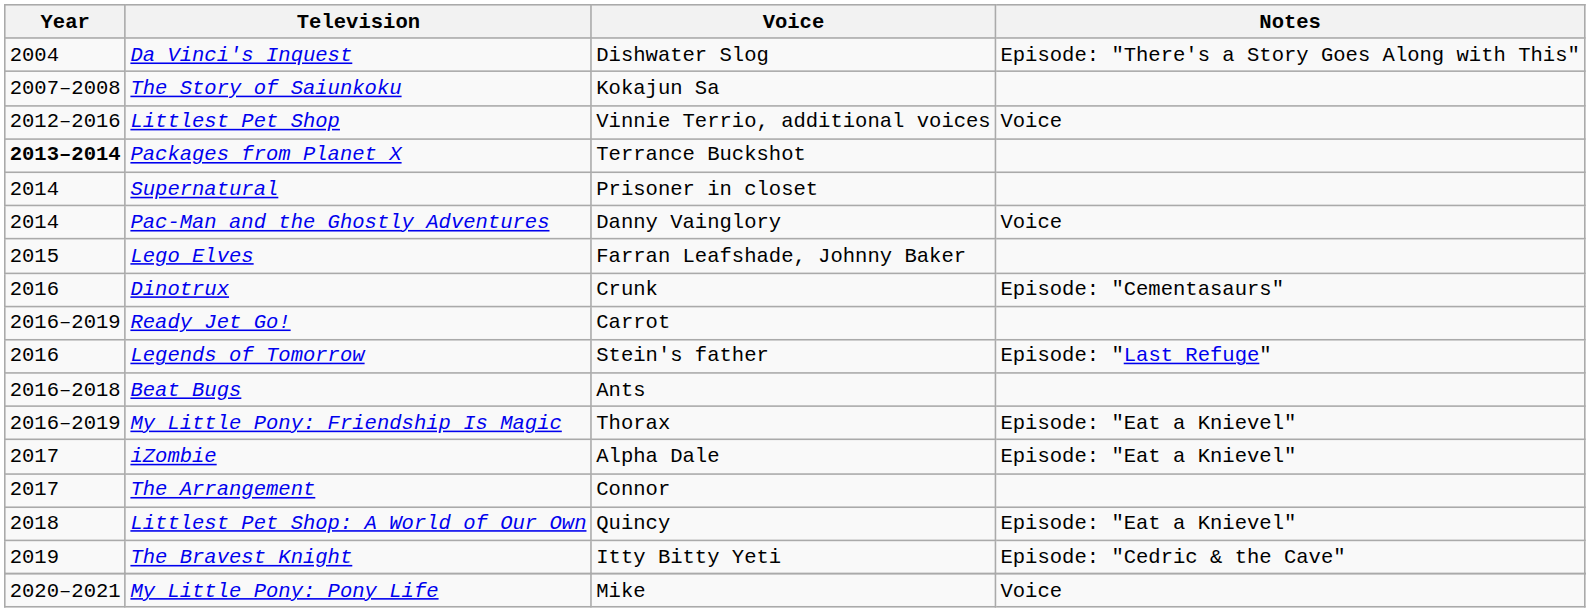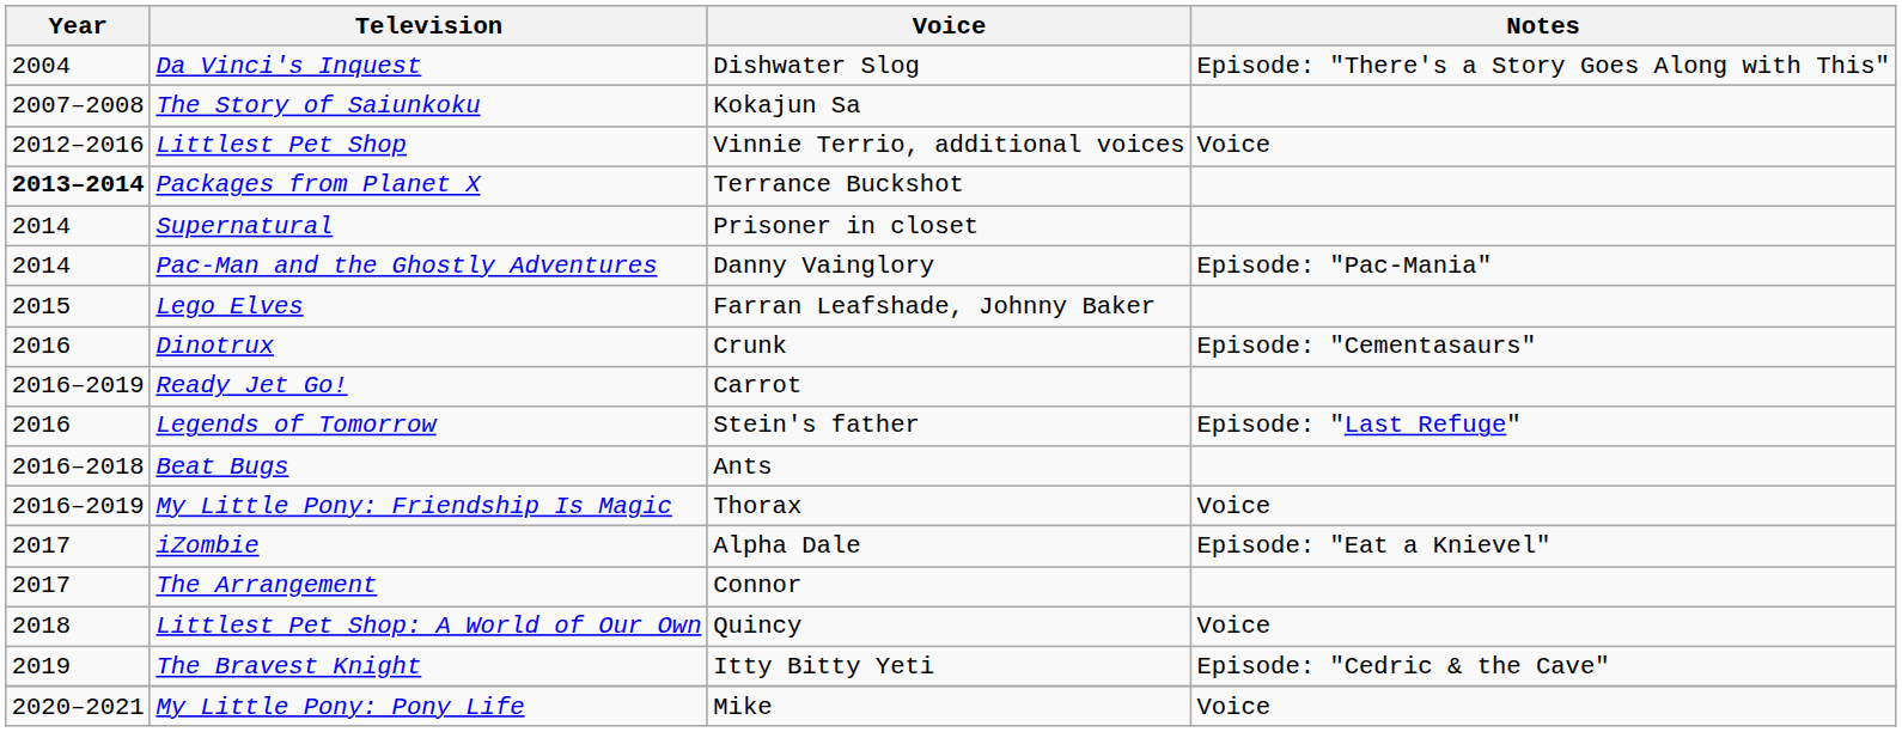Pac-Man and the Ghostly Adventures | Notes: Voice -> Episode: "Pac-Mania"
My Little Pony: Friendship Is Magic | Notes: Episode: "Eat a Knievel" -> Voice
Littlest Pet Shop: A World of Our Own | Notes: Episode: "Eat a Knievel" -> Voice
